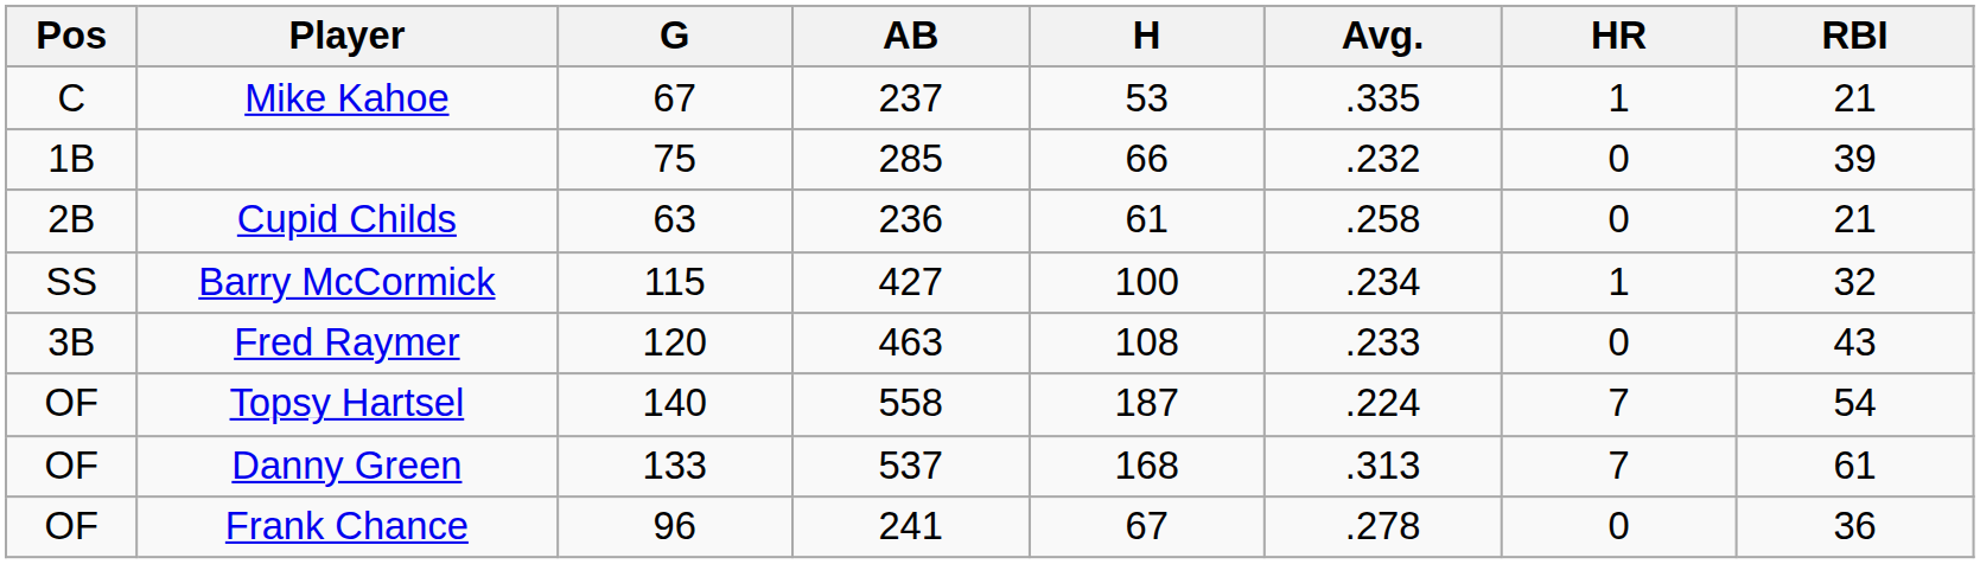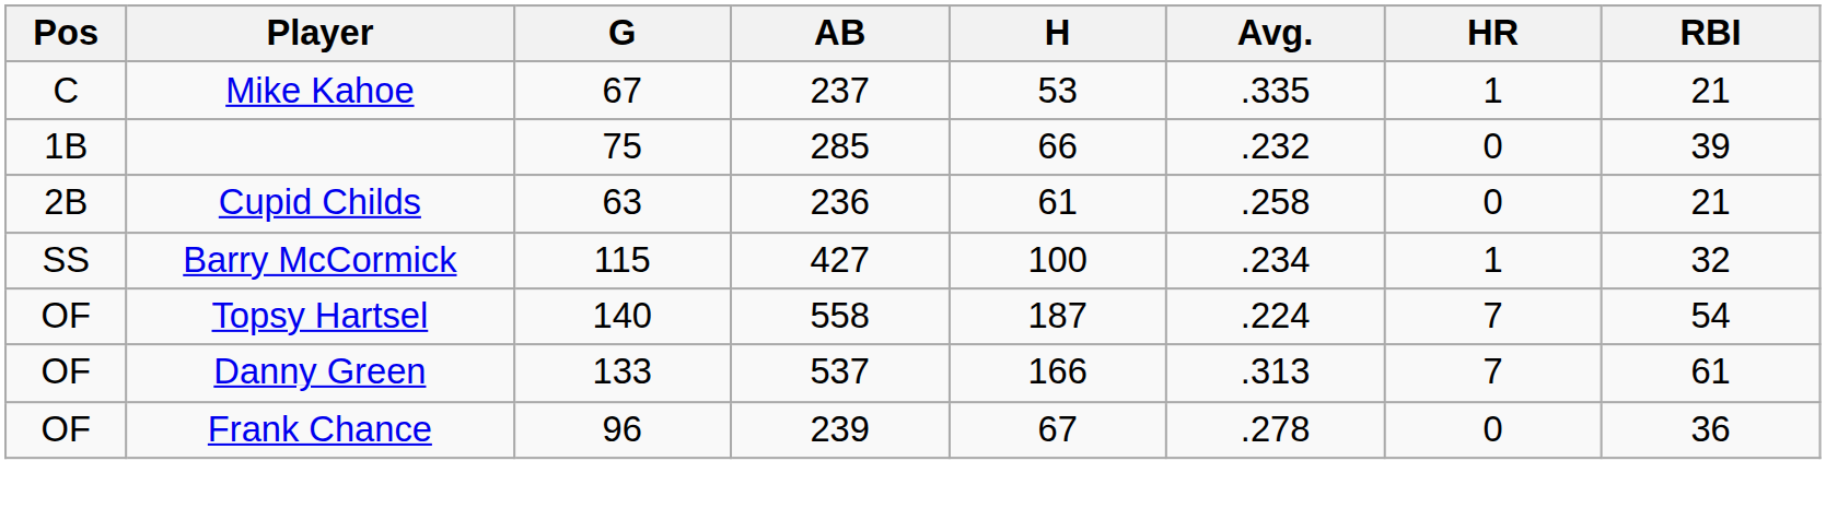- row: 3B | Fred Raymer | 120 | 463 | 108 | .233 | 0 | 43
Danny Green | H: 168 -> 166
Frank Chance | AB: 241 -> 239
